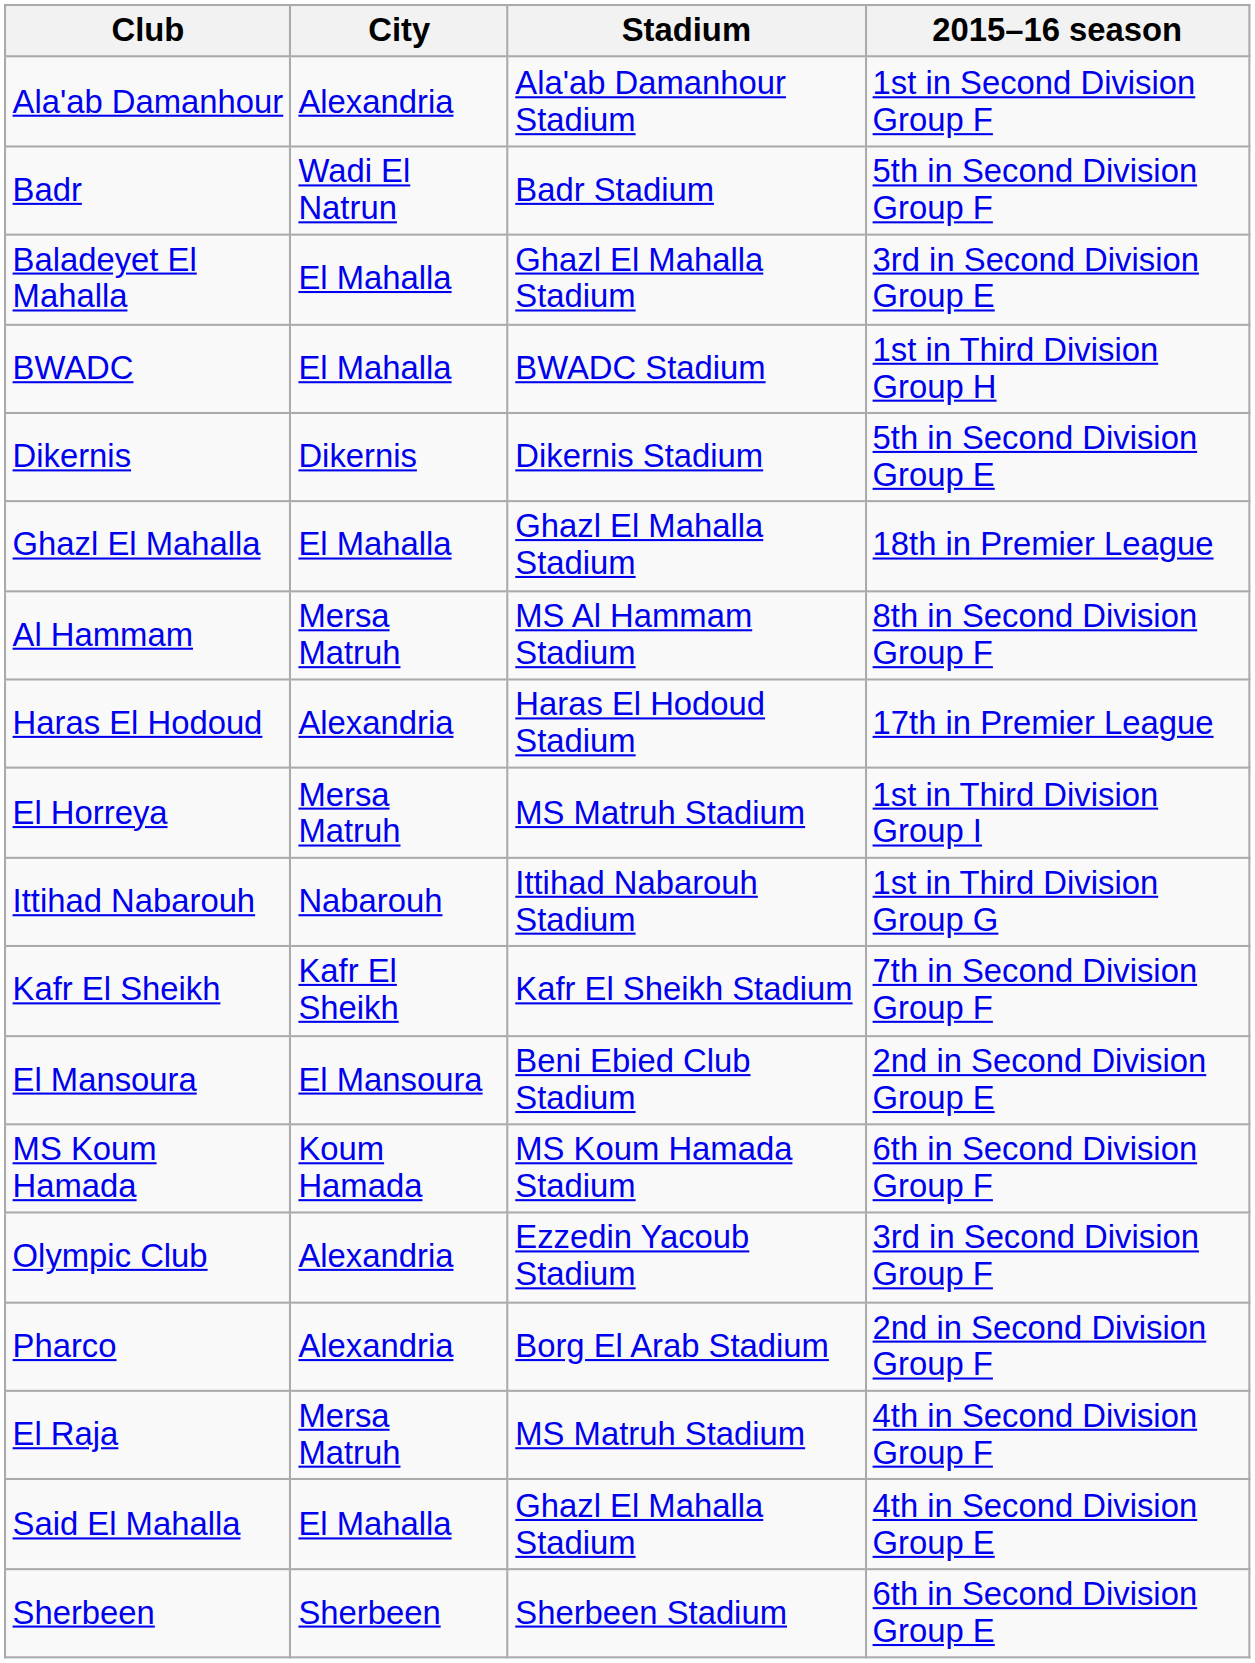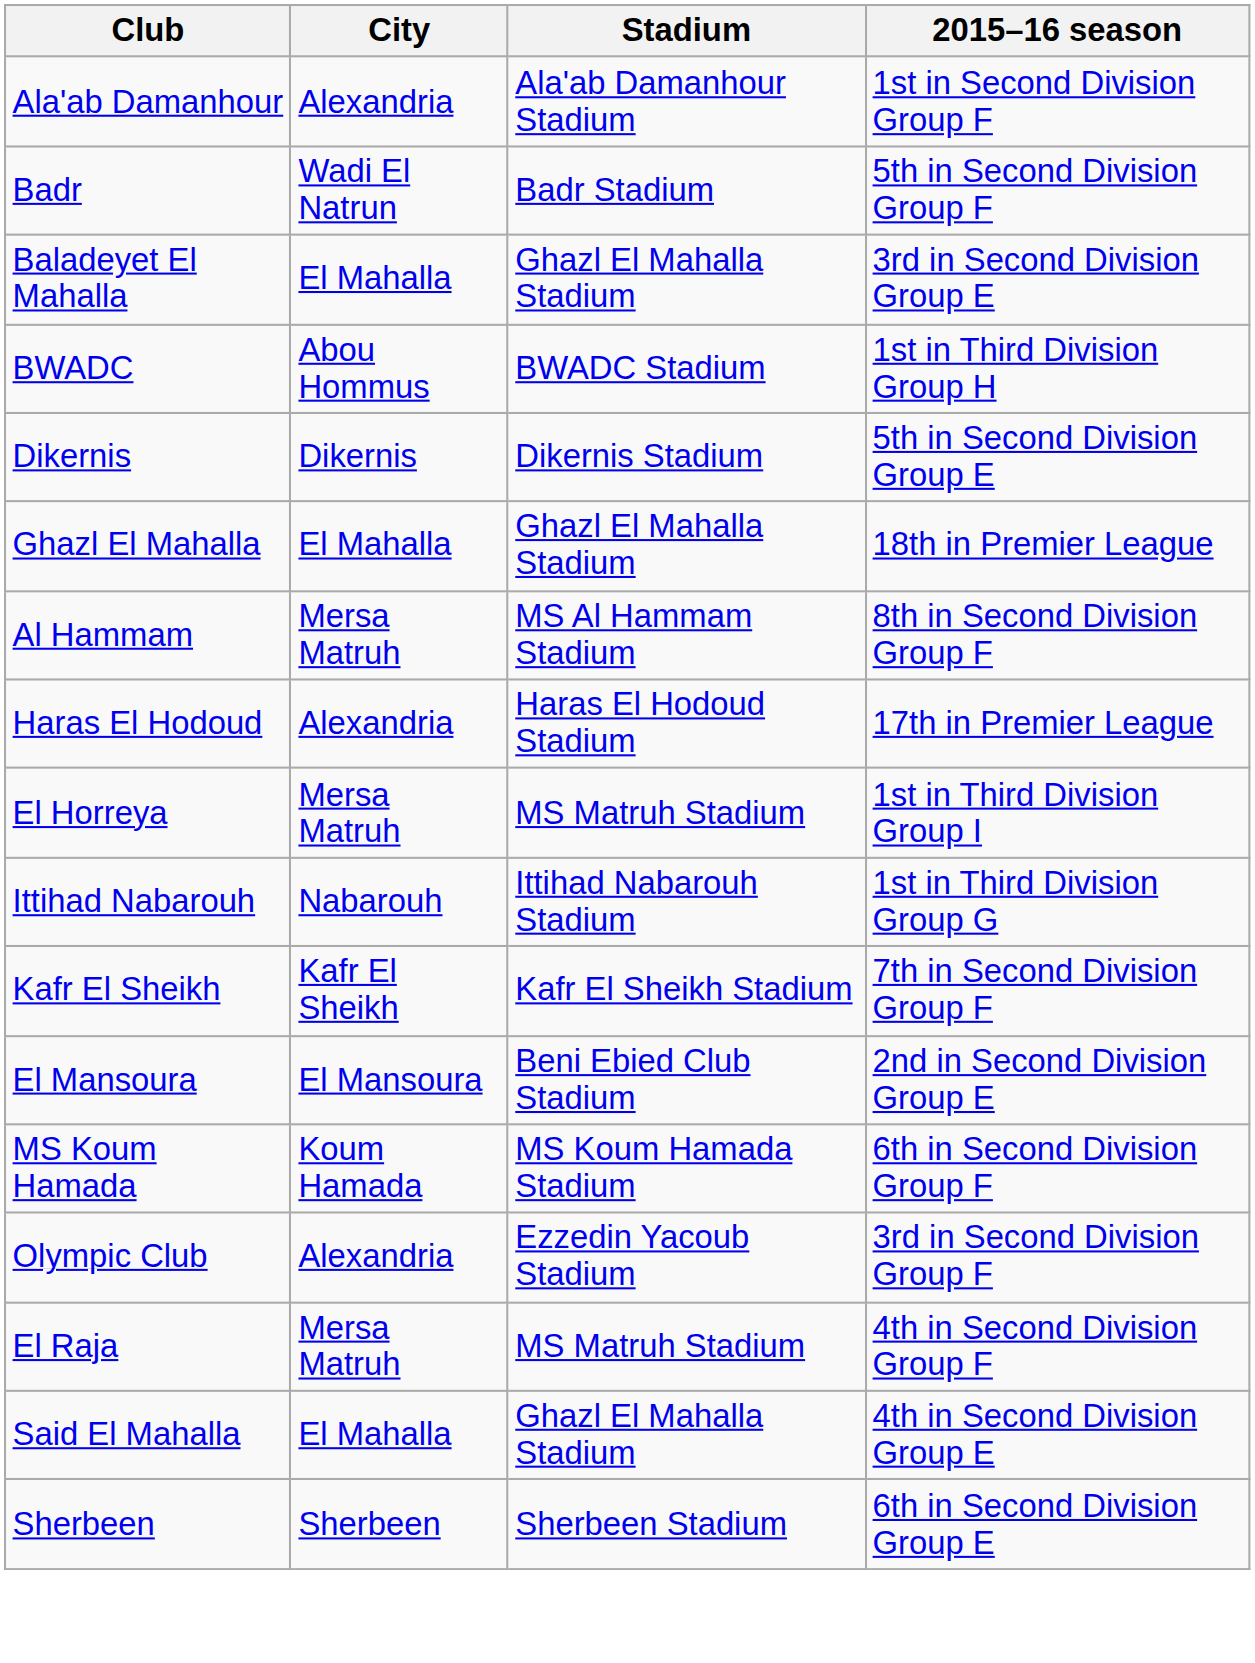BWADC | City: El Mahalla -> Abou Hommus
- row: Pharco | Alexandria | Borg El Arab Stadium | 2nd in Second Division Group F
